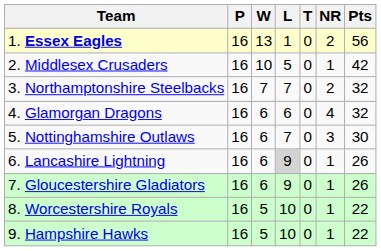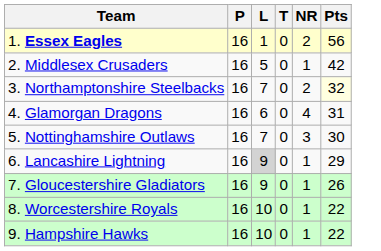- column: W | 13 | 10 | 7 | 6 | 6 | 6 | 6 | 5 | 5
3. Northamptonshire Steelbacks | Pts: no background -> lightyellow background
4. Glamorgan Dragons | Pts: 32 -> 31
6. Lancashire Lightning | Pts: 26 -> 29
